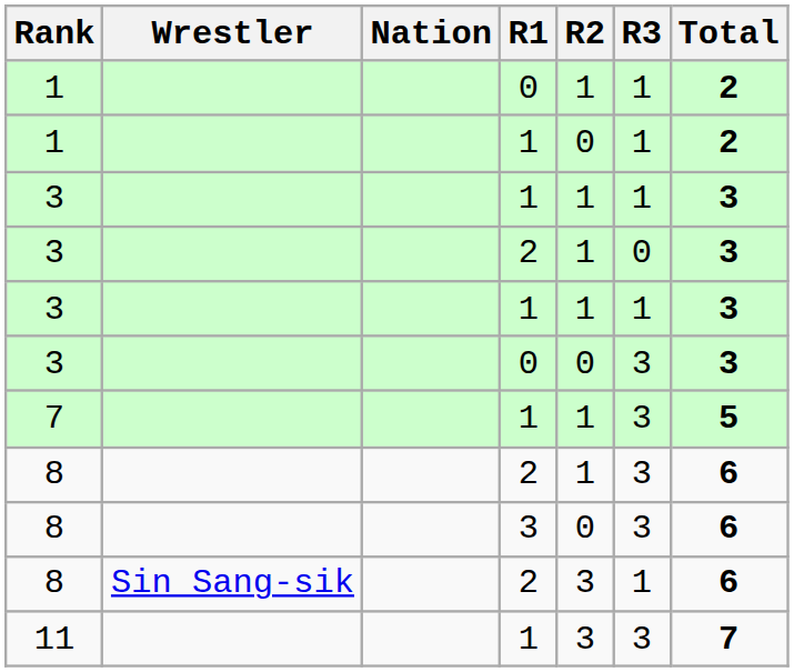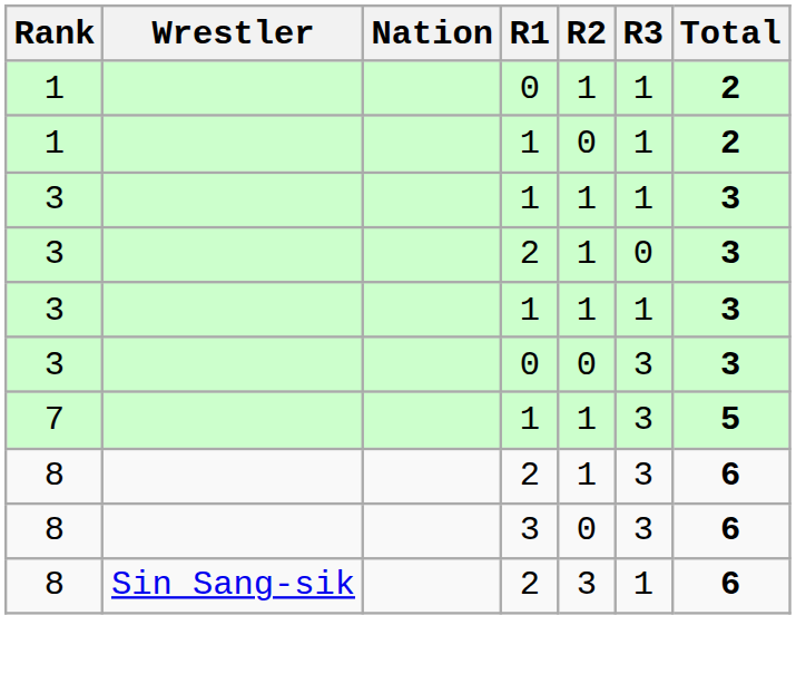- row: 11 | 1 | 3 | 3 | 7
